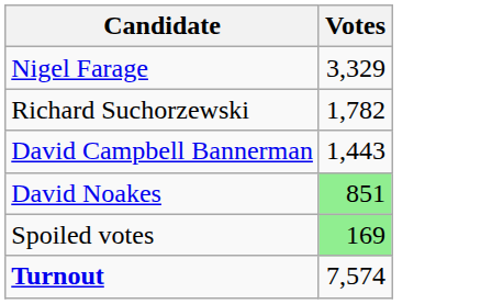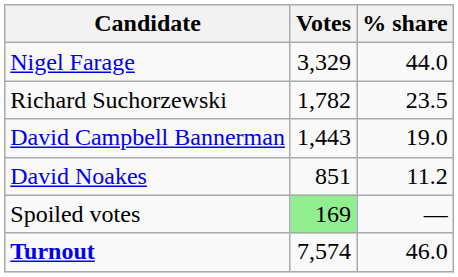+ column: % share | 44.0 | 23.5 | 19.0 | 11.2 | — | 46.0
David Noakes | Votes: lightgreen background -> no background
